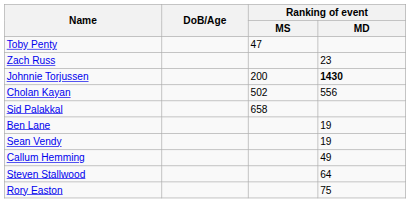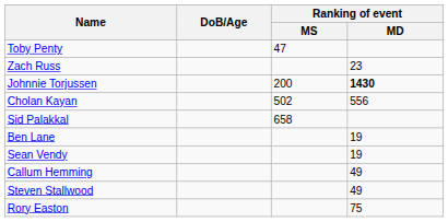Steven Stallwood | Ranking of event / MD: 64 -> 49
